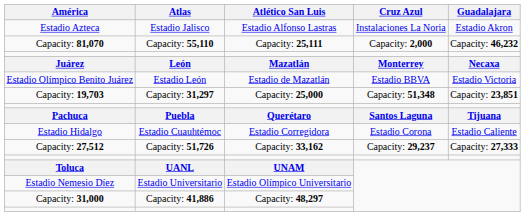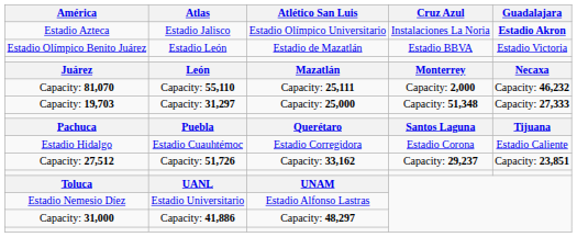Estadio Azteca | Atlético San Luis: Estadio Alfonso Lastras -> Estadio Olímpico Universitario
Estadio Azteca | Guadalajara: normal -> bold
rows swapped: Capacity: 81,070 <-> Estadio Olímpico Benito Juárez
Capacity: 19,703 | Guadalajara: Capacity: 23,851 -> Capacity: 27,333
Capacity: 27,512 | Guadalajara: Capacity: 27,333 -> Capacity: 23,851
Estadio Nemesio Díez | Atlético San Luis: Estadio Olímpico Universitario -> Estadio Alfonso Lastras
